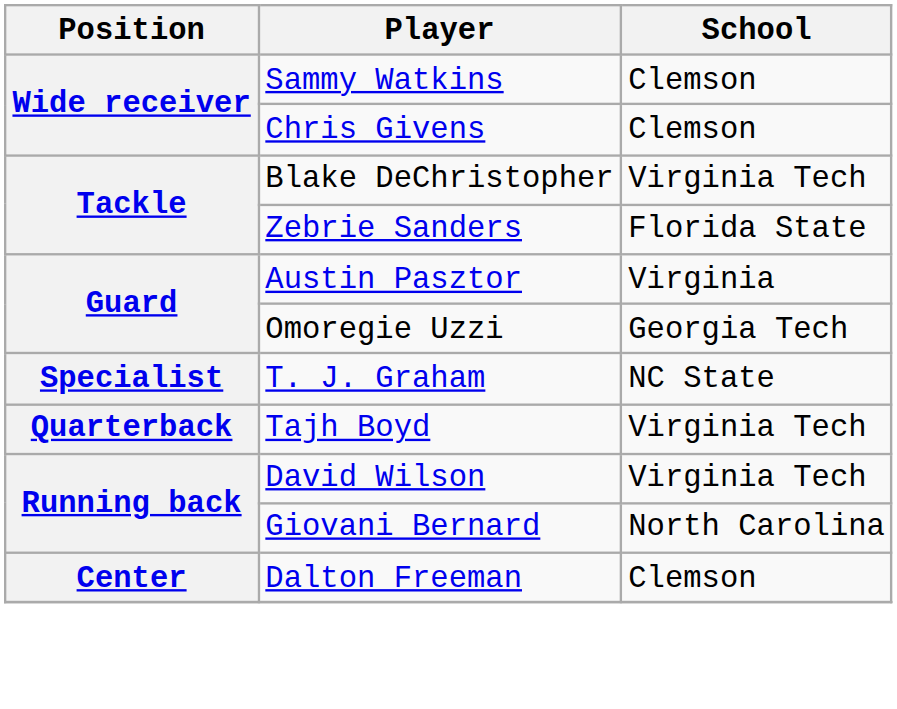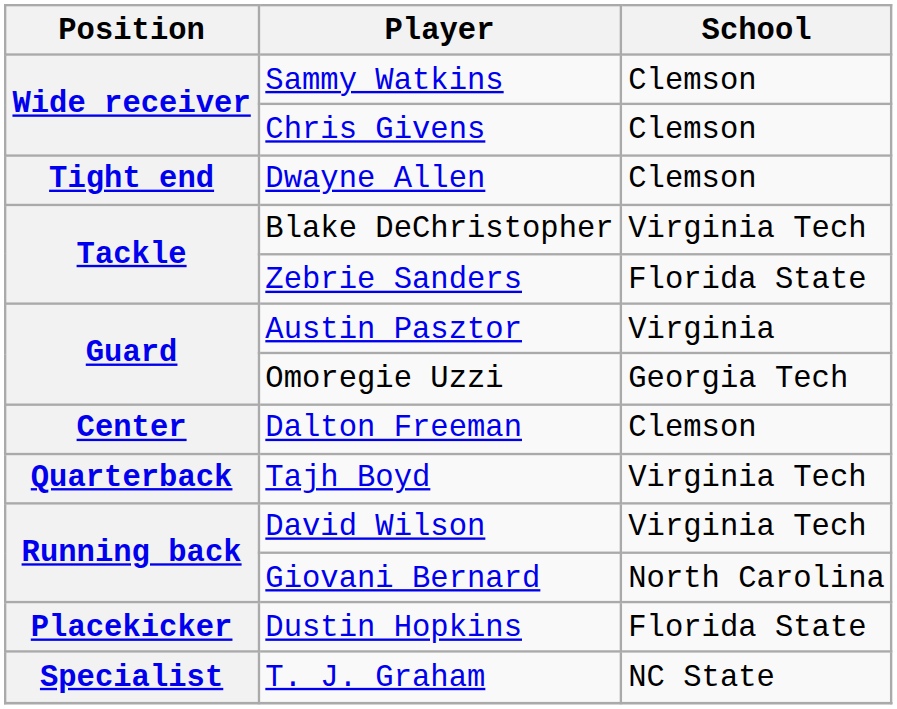+ row: Tight end | Dwayne Allen | Clemson
rows swapped: Dalton Freeman <-> T. J. Graham
+ row: Placekicker | Dustin Hopkins | Florida State
